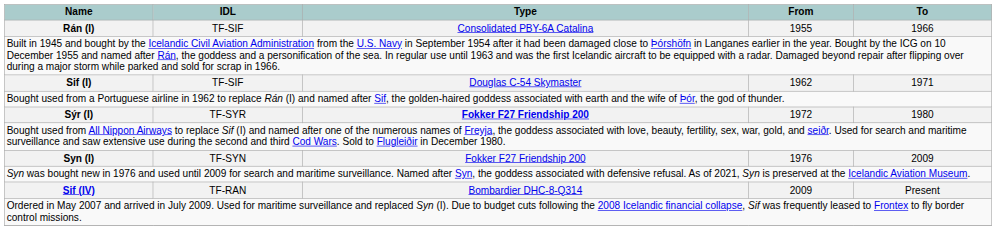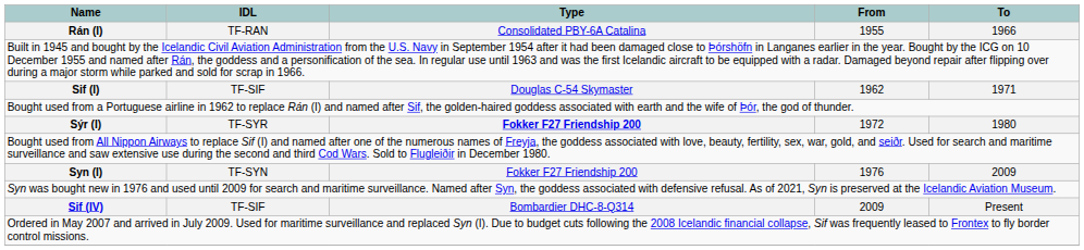Rán (I) | IDL: TF-SIF -> TF-RAN
Sif (IV) | IDL: TF-RAN -> TF-SIF
